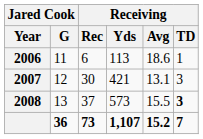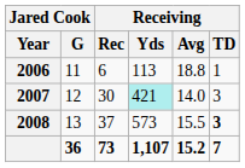2006 | Receiving / Avg: 18.6 -> 18.8
2007 | Receiving / Yds: no background -> paleturquoise background
2007 | Receiving / Avg: 13.1 -> 14.0
